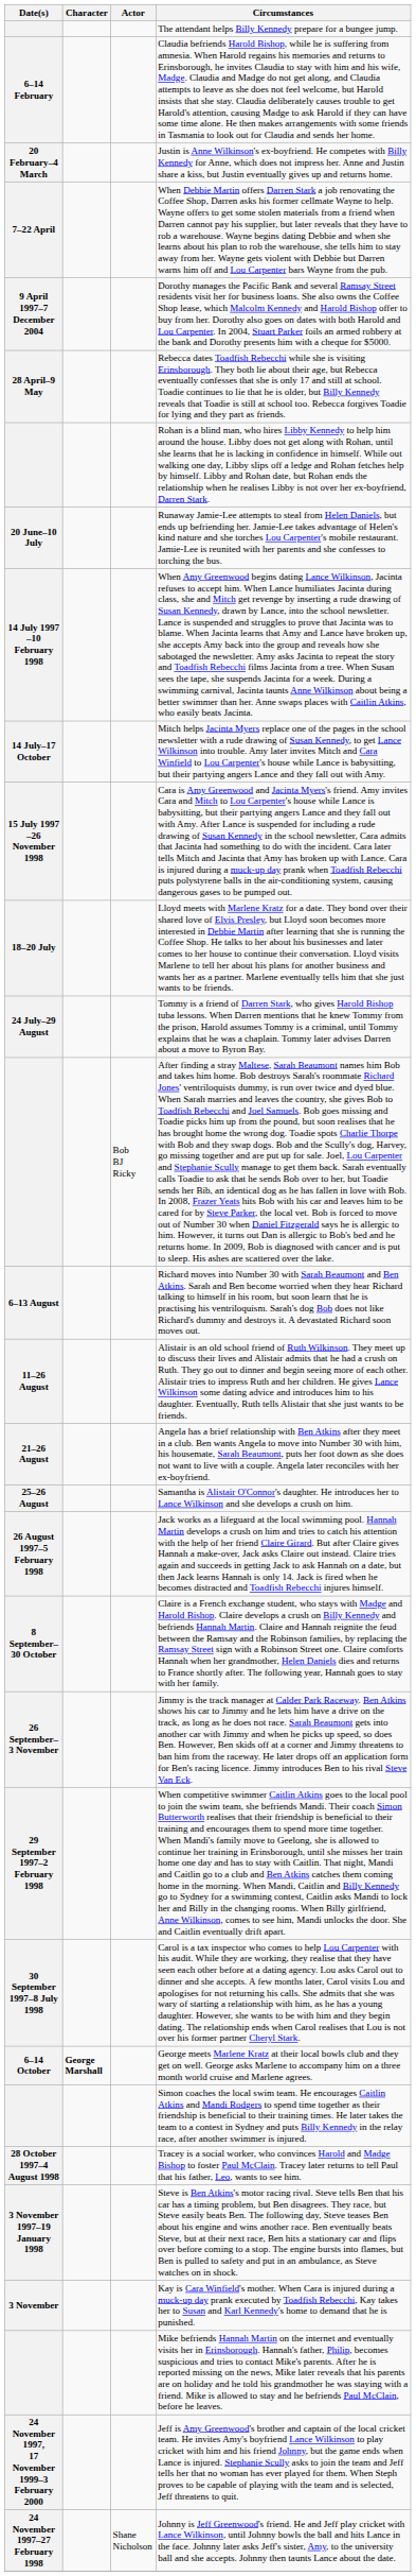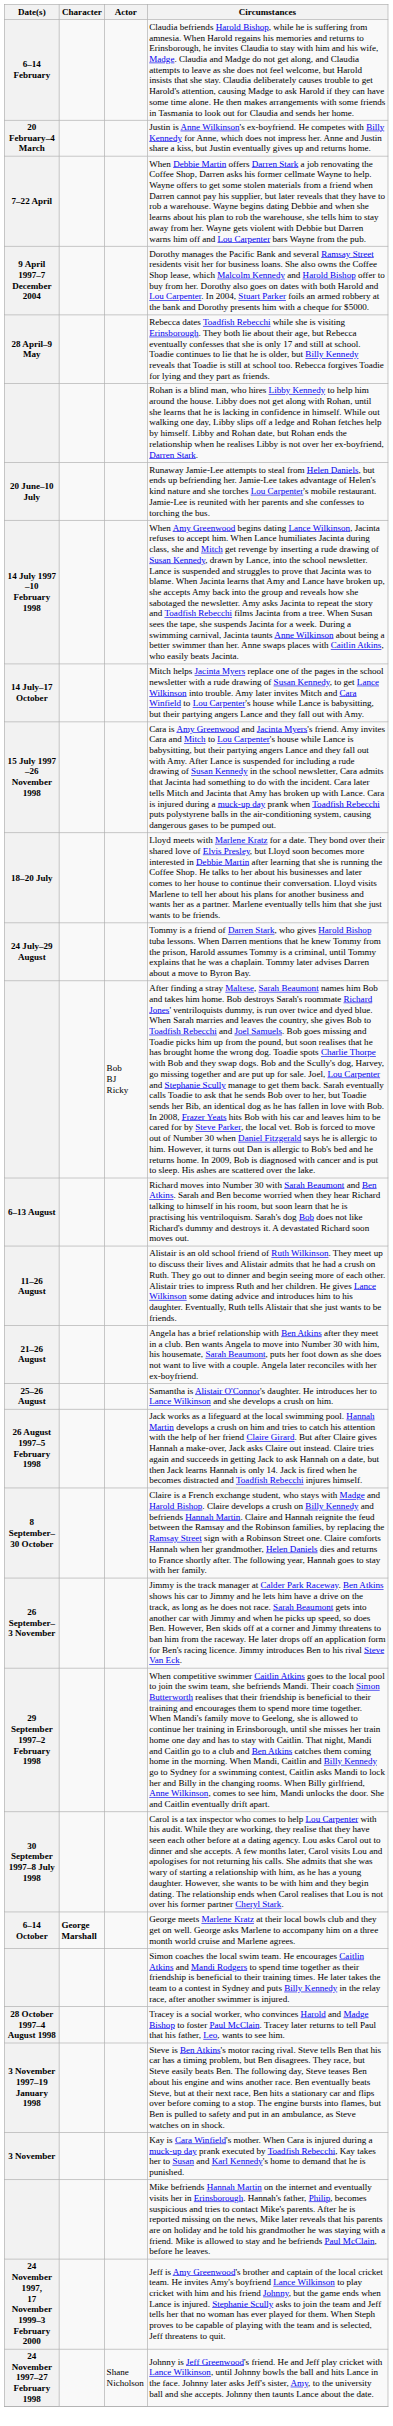- row: The attendant helps Billy Kennedy prepare for a bungee jump.
